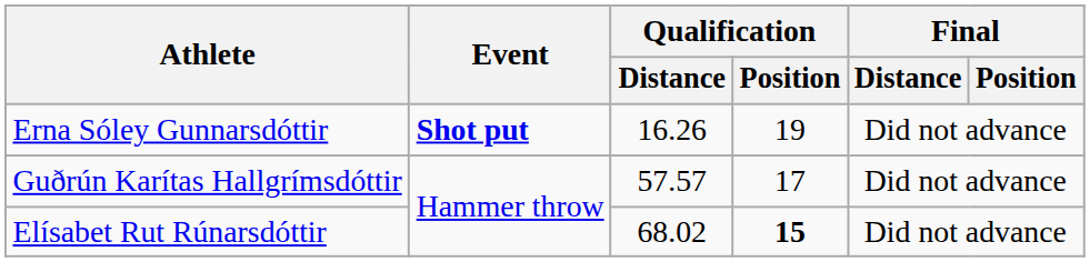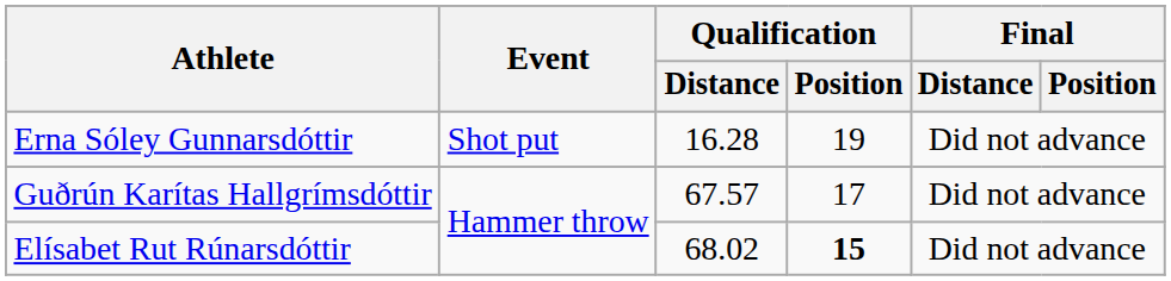Erna Sóley Gunnarsdóttir | Event: bold -> normal
Erna Sóley Gunnarsdóttir | Qualification / Distance: 16.26 -> 16.28
Guðrún Karítas Hallgrímsdóttir | Qualification / Distance: 57.57 -> 67.57
